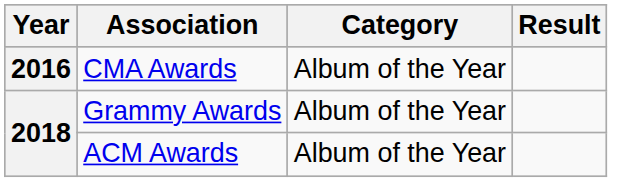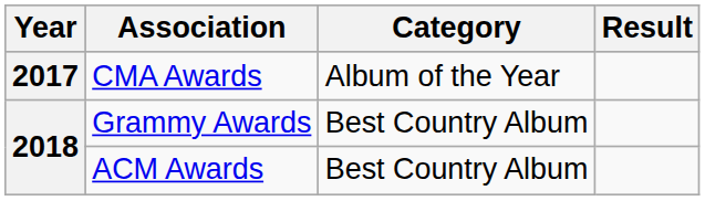CMA Awards | Year: 2016 -> 2017
Grammy Awards | Category: Album of the Year -> Best Country Album
ACM Awards | Category: Album of the Year -> Best Country Album
